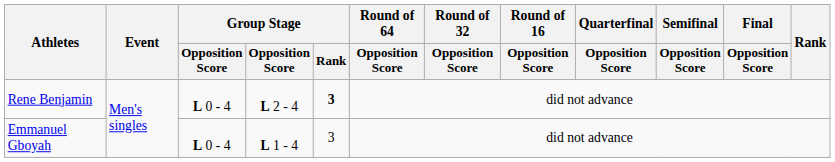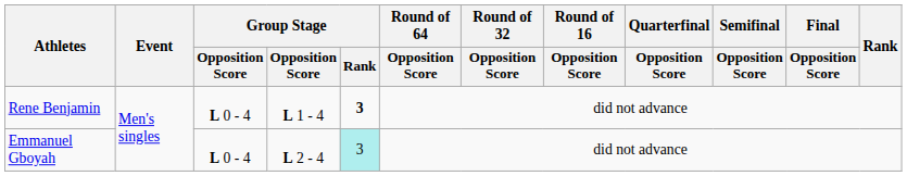Rene Benjamin | column 4: L 2 - 4 -> L 1 - 4
Emmanuel Gboyah | column 4: L 1 - 4 -> L 2 - 4
Emmanuel Gboyah | Group Stage / Rank: no background -> paleturquoise background
